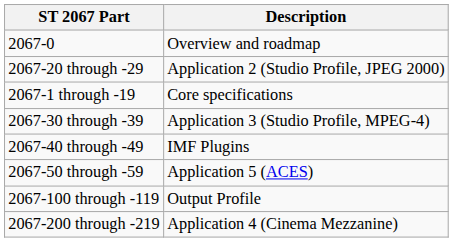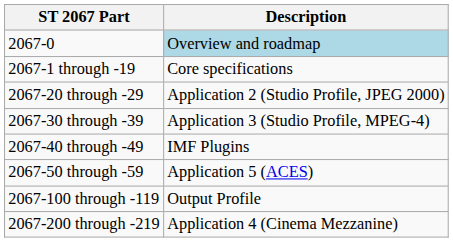2067-0 | Description: no background -> lightblue background
rows swapped: 2067-1 through -19 <-> 2067-20 through -29
